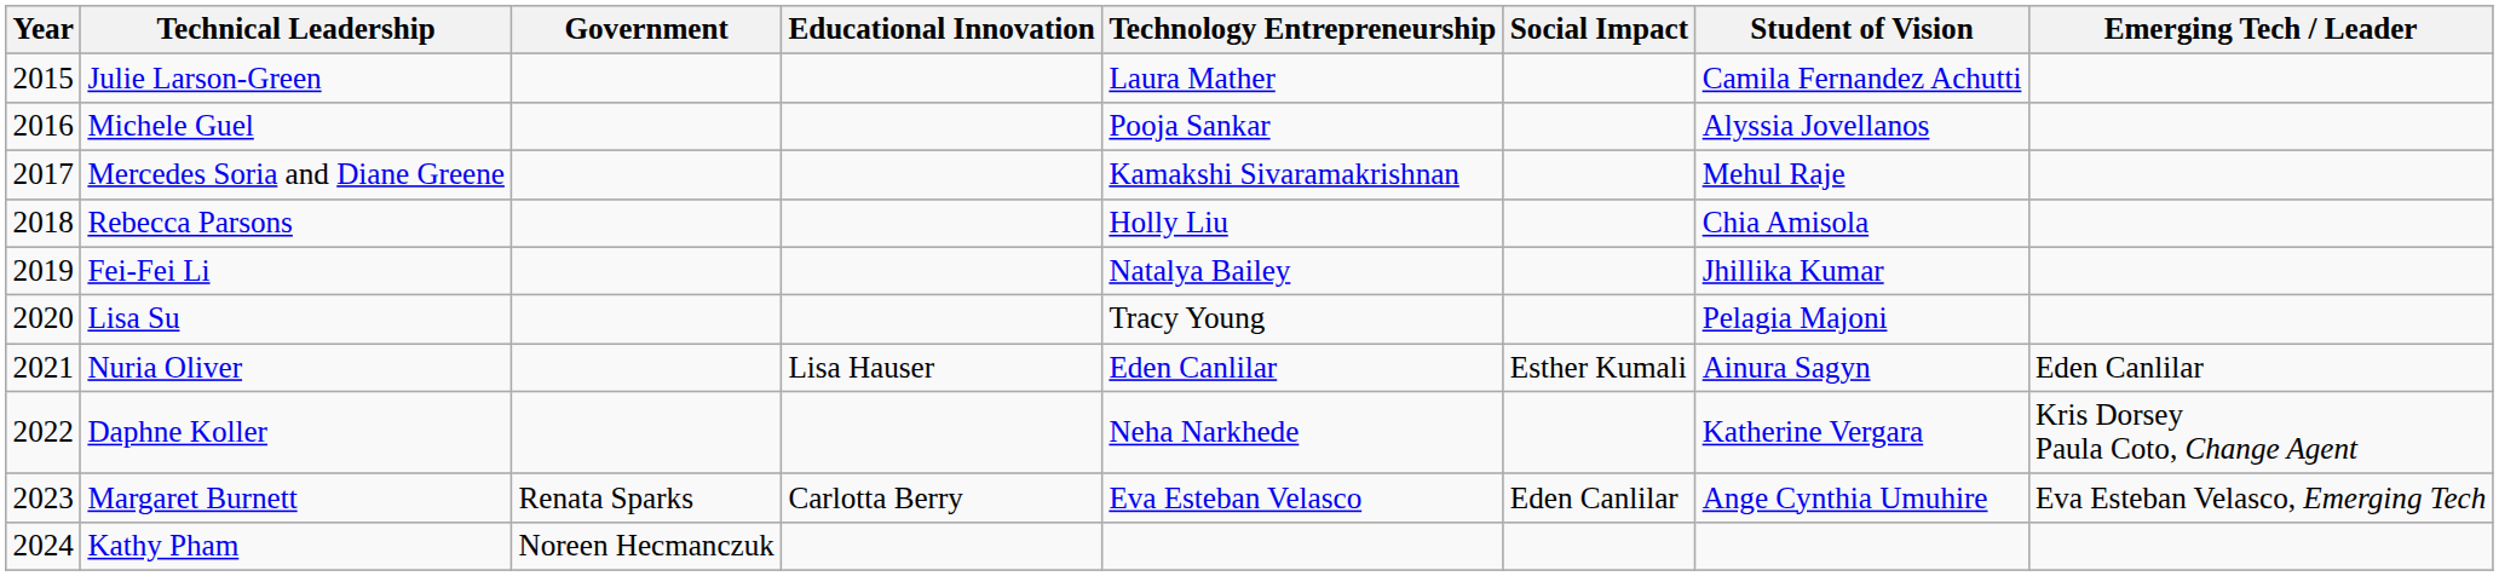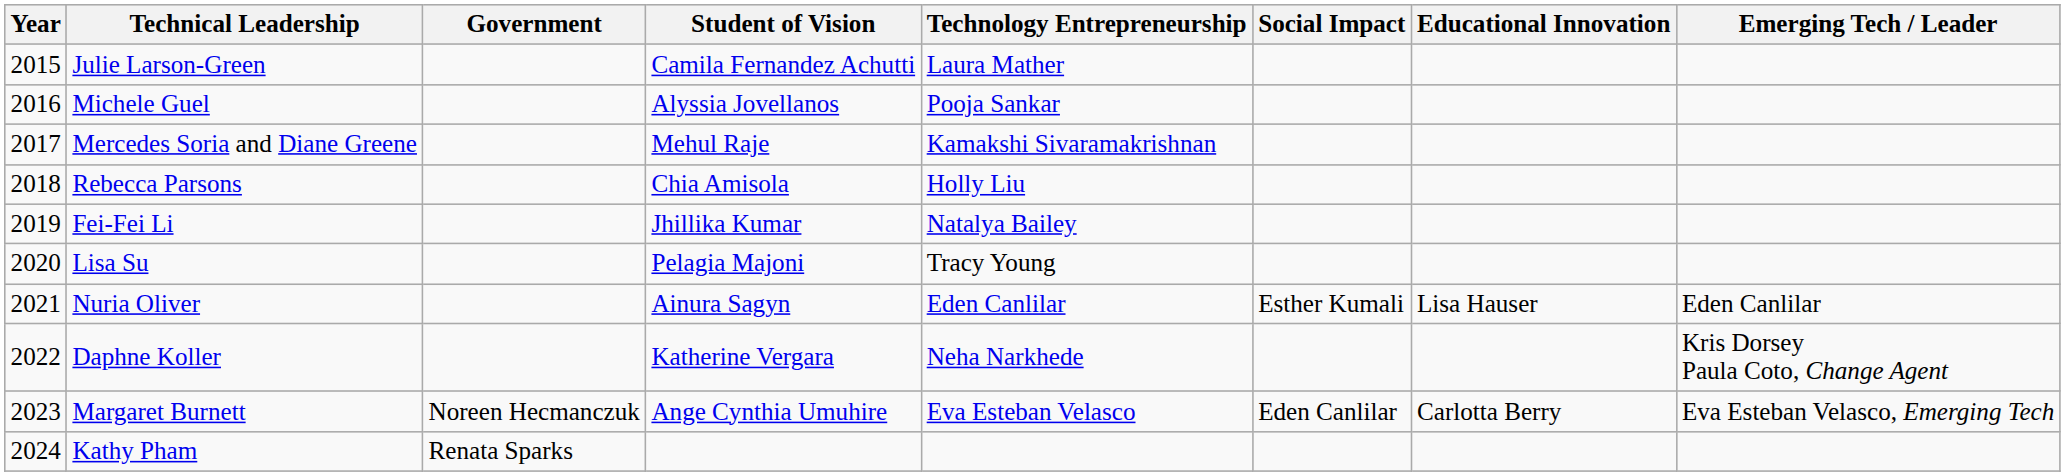columns swapped: Student of Vision <-> Educational Innovation
Margaret Burnett | Government: Renata Sparks -> Noreen Hecmanczuk
Kathy Pham | Government: Noreen Hecmanczuk -> Renata Sparks
